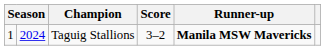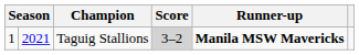Taguig Stallions | column 2: 2024 -> 2021
Taguig Stallions | Score: no background -> lightgrey background
